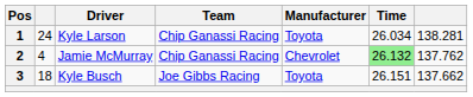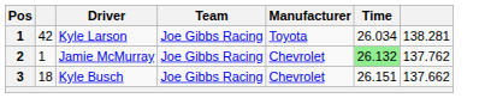Kyle Larson | column 2: 24 -> 42
Kyle Larson | Team: Chip Ganassi Racing -> Joe Gibbs Racing
Jamie McMurray | column 2: 4 -> 1
Jamie McMurray | Team: Chip Ganassi Racing -> Joe Gibbs Racing
Kyle Busch | Manufacturer: Toyota -> Chevrolet
